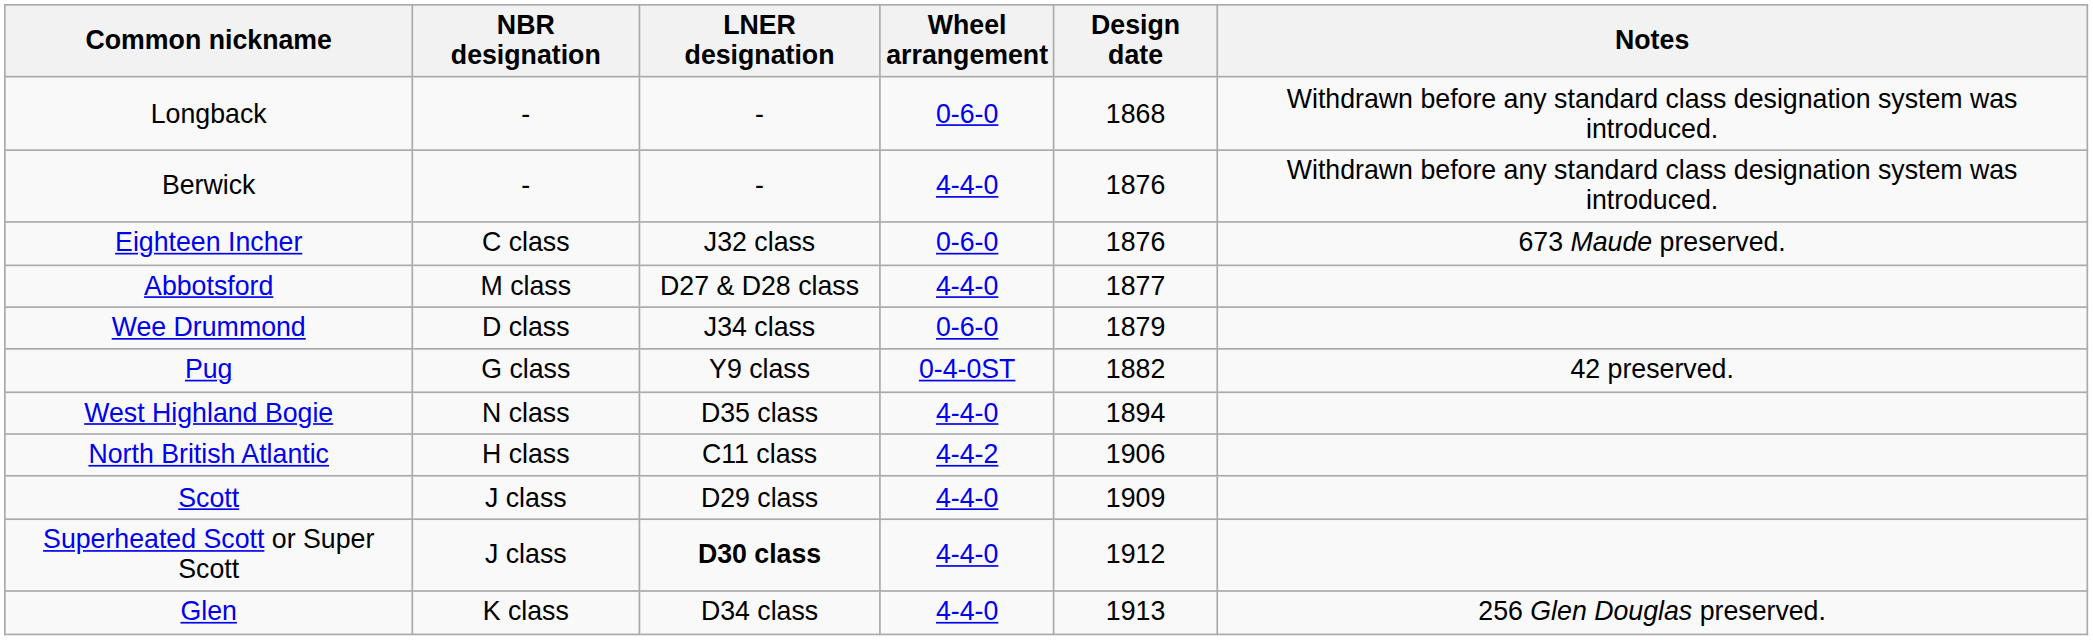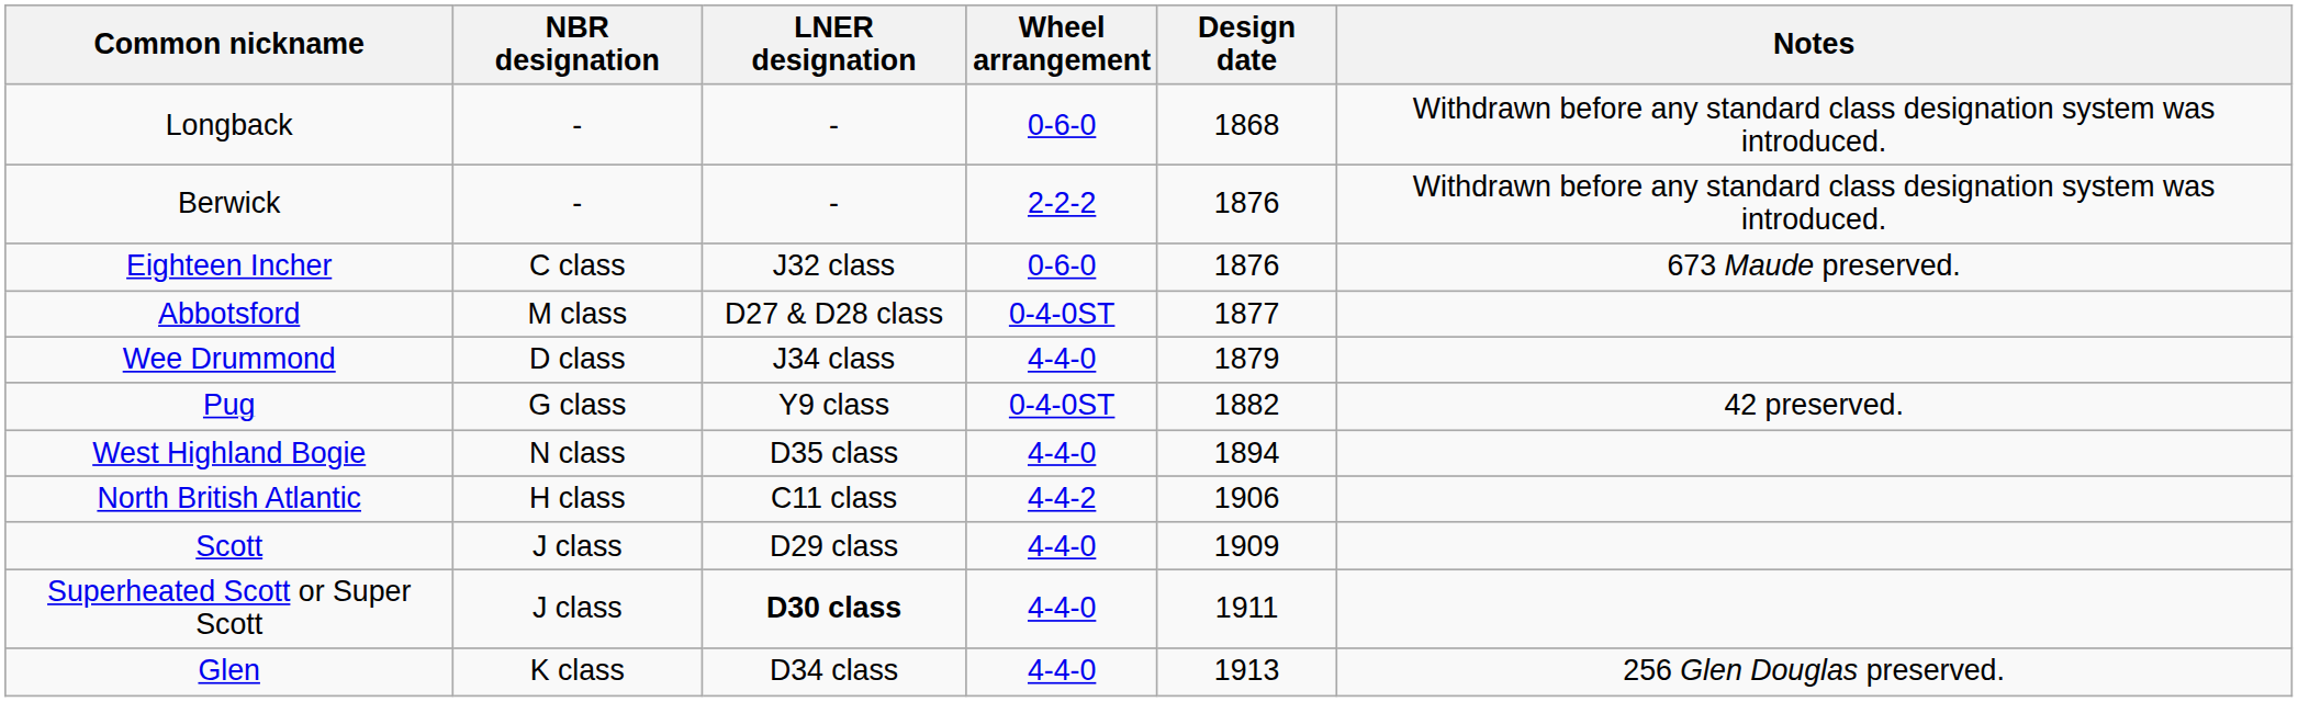Berwick | Wheel arrangement: 4-4-0 -> 2-2-2
Abbotsford | Wheel arrangement: 4-4-0 -> 0-4-0ST
Wee Drummond | Wheel arrangement: 0-6-0 -> 4-4-0
Superheated Scott or Super Scott | Design date: 1912 -> 1911
